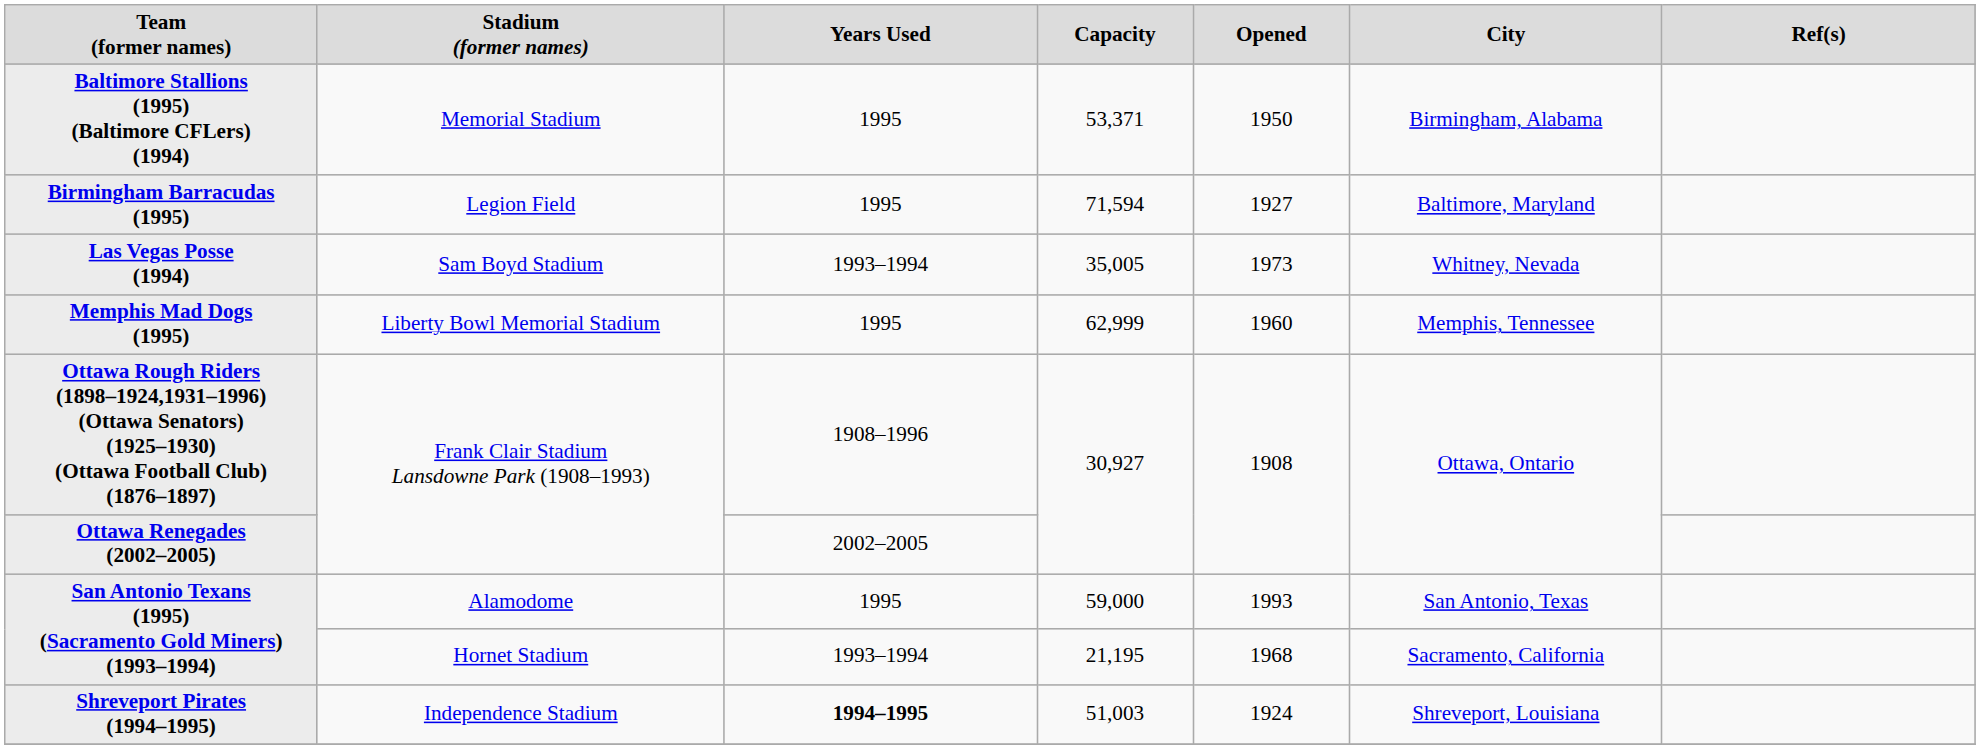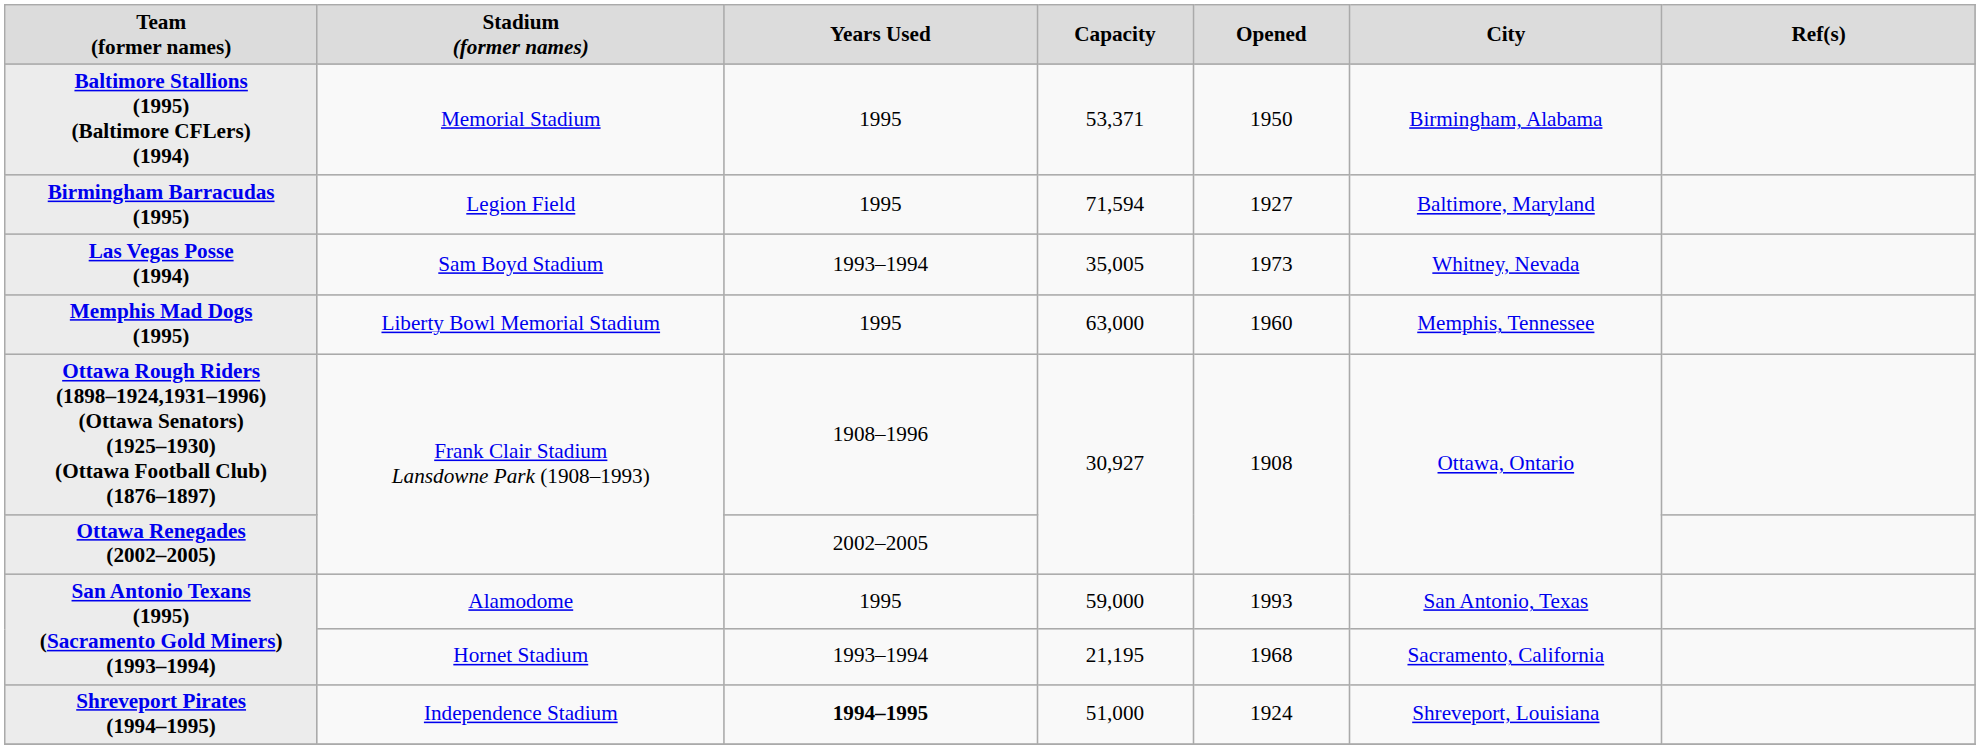Memphis Mad Dogs (1995) | Capacity: 62,999 -> 63,000
Shreveport Pirates (1994–1995) | Capacity: 51,003 -> 51,000
